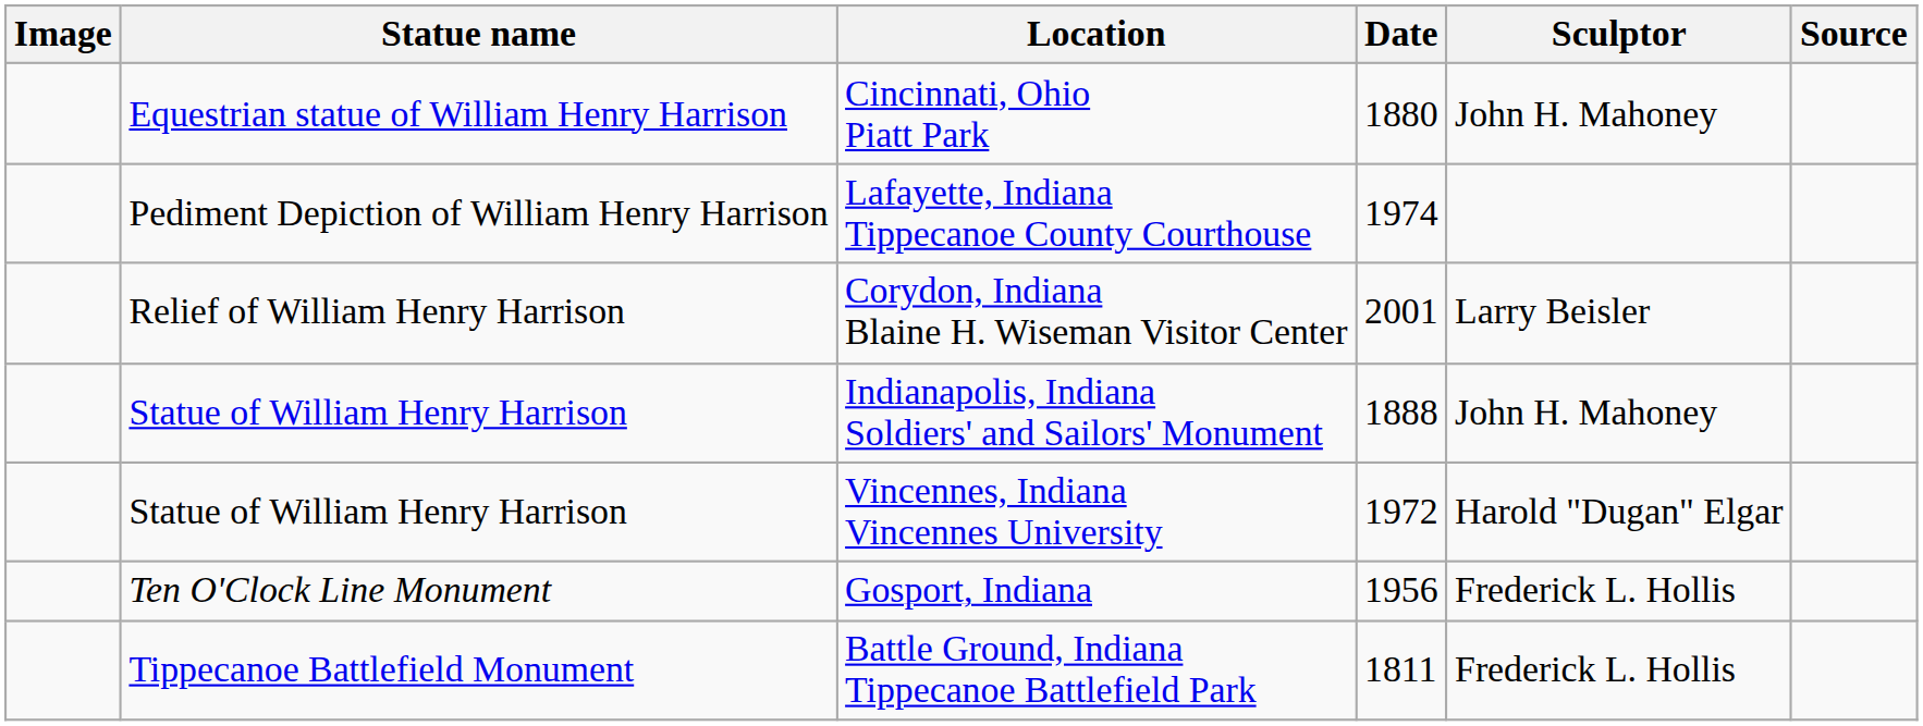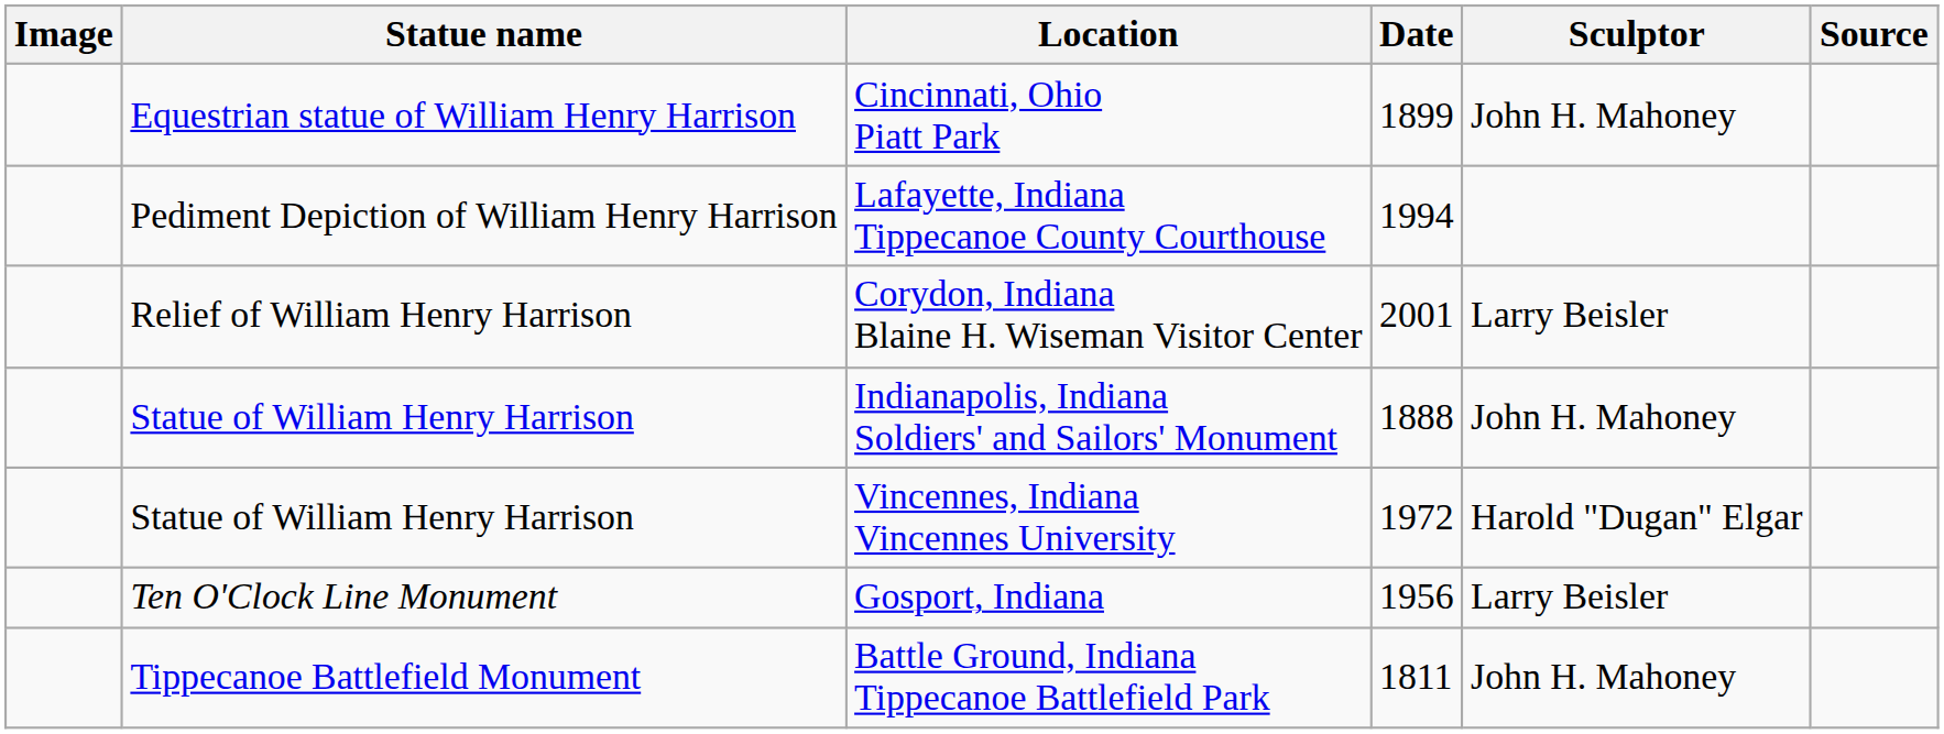Cincinnati, Ohio Piatt Park | Date: 1880 -> 1899
Lafayette, Indiana Tippecanoe County Courthouse | Date: 1974 -> 1994
Gosport, Indiana | Sculptor: Frederick L. Hollis -> Larry Beisler
Battle Ground, Indiana Tippecanoe Battlefield Park | Sculptor: Frederick L. Hollis -> John H. Mahoney
